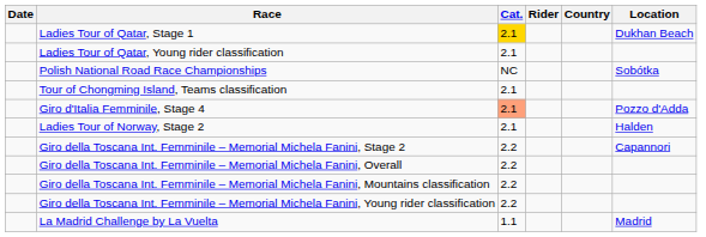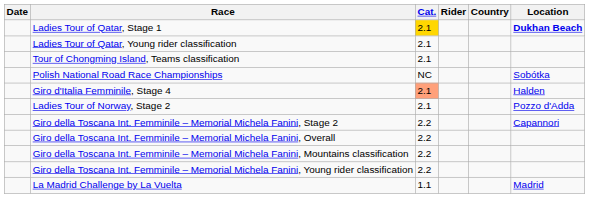Ladies Tour of Qatar, Stage 1 | Location: normal -> bold
rows swapped: Tour of Chongming Island, Teams classification <-> Polish National Road Race Championships
Giro d'Italia Femminile, Stage 4 | Location: Pozzo d'Adda -> Halden
Ladies Tour of Norway, Stage 2 | Location: Halden -> Pozzo d'Adda
